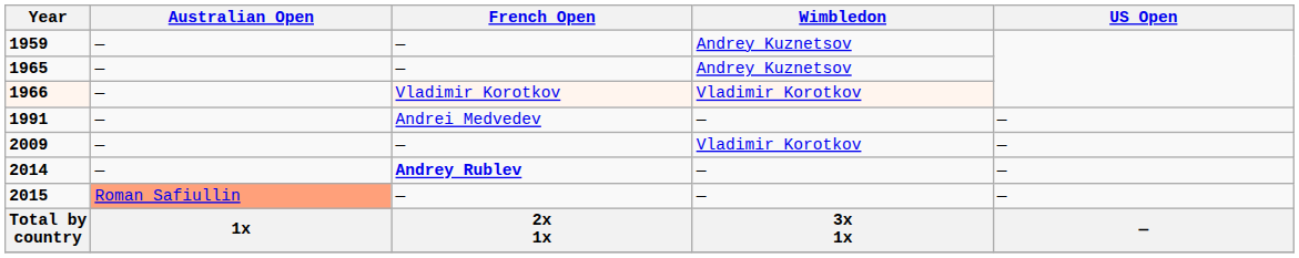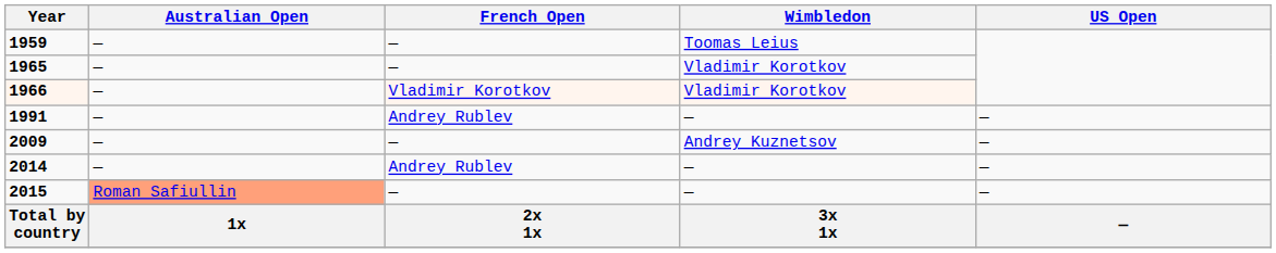1959 | Wimbledon: Andrey Kuznetsov -> Toomas Leius
1965 | Wimbledon: Andrey Kuznetsov -> Vladimir Korotkov
1991 | French Open: Andrei Medvedev -> Andrey Rublev
2009 | Wimbledon: Vladimir Korotkov -> Andrey Kuznetsov
2014 | French Open: bold -> normal
